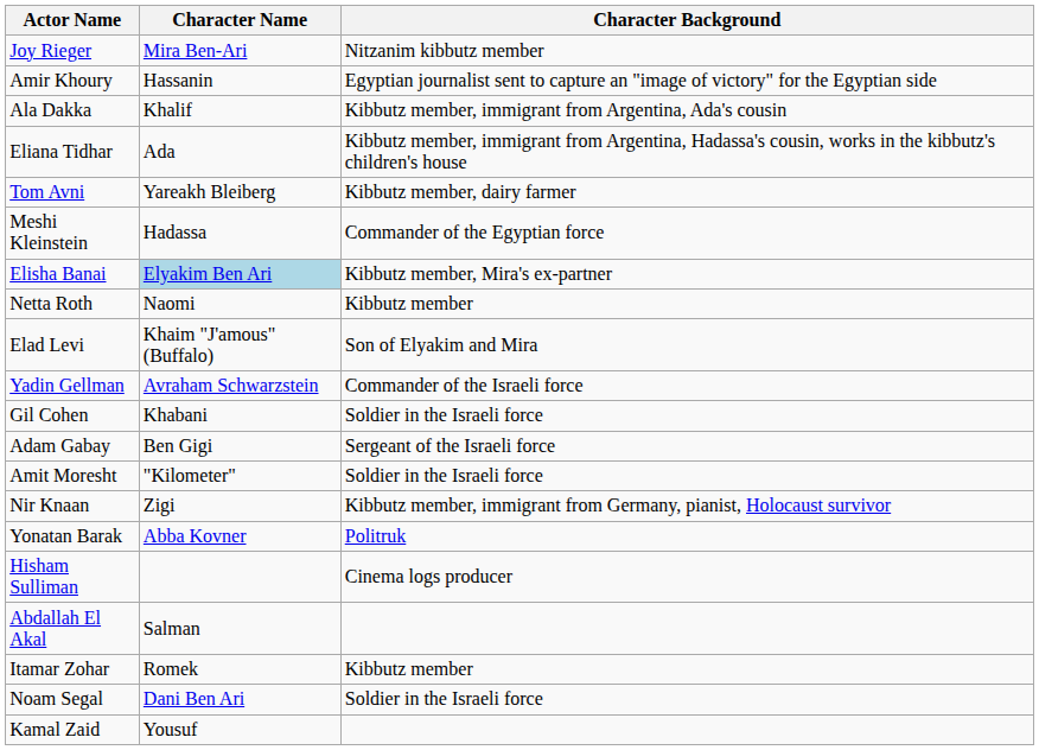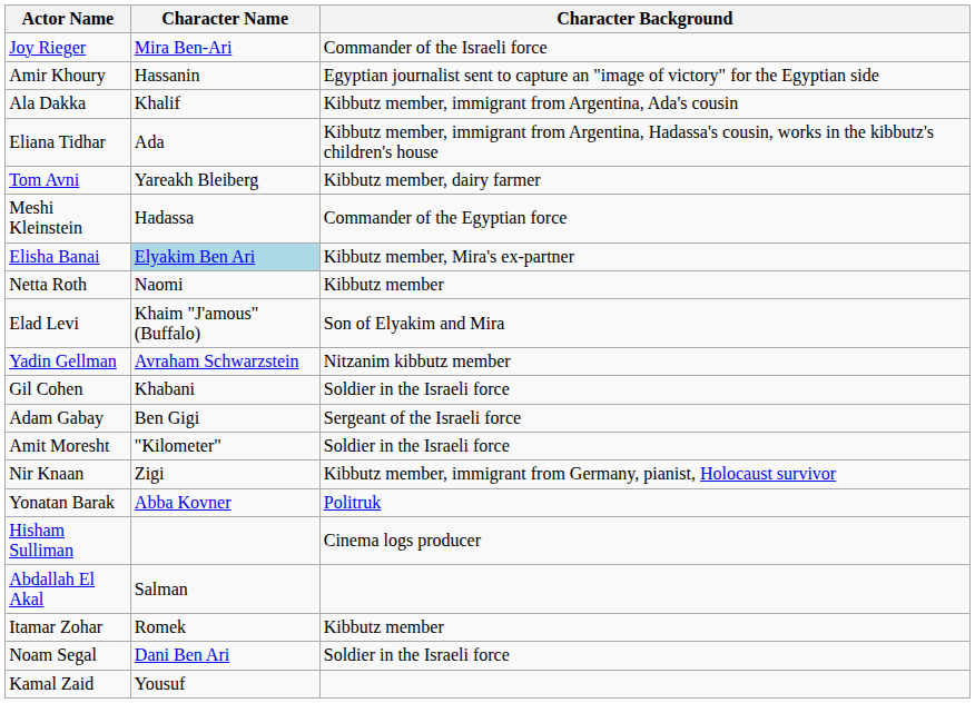Joy Rieger | Character Background: Nitzanim kibbutz member -> Commander of the Israeli force
Yadin Gellman | Character Background: Commander of the Israeli force -> Nitzanim kibbutz member
